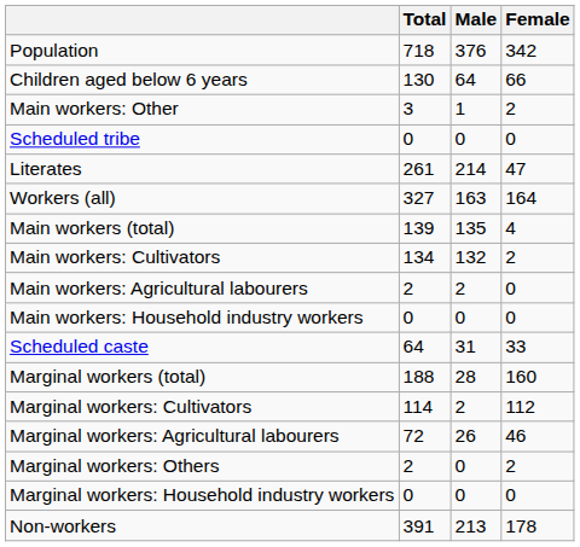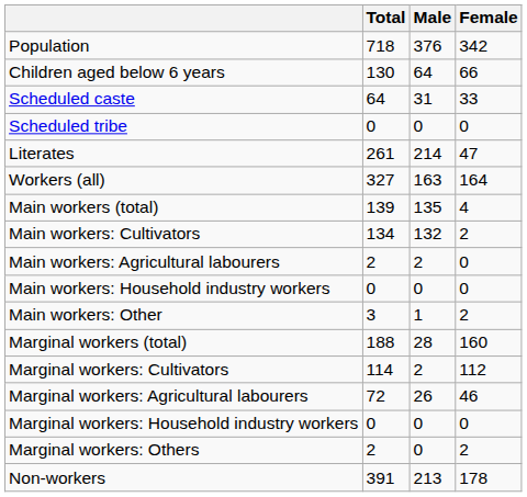rows swapped: Scheduled caste <-> Main workers: Other
rows swapped: Marginal workers: Household industry workers <-> Marginal workers: Others
